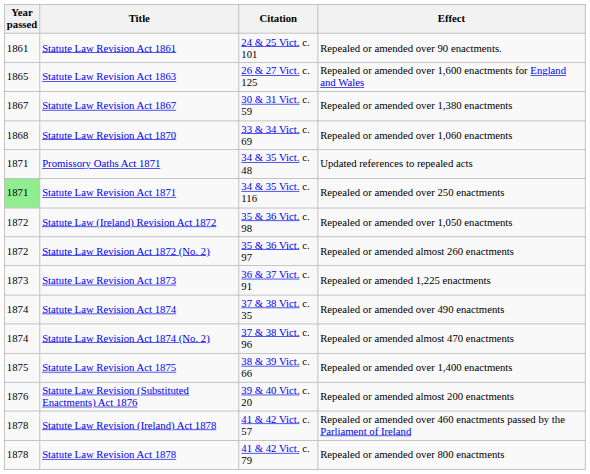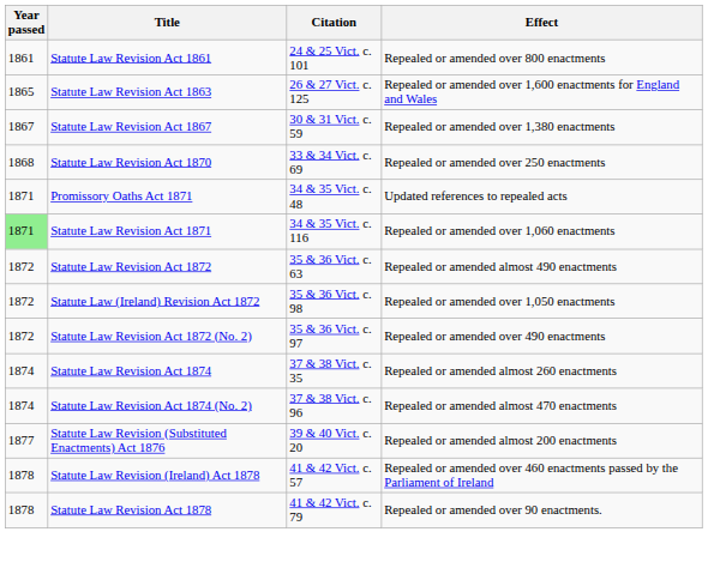Statute Law Revision Act 1861 | Effect: Repealed or amended over 90 enactments. -> Repealed or amended over 800 enactments
Statute Law Revision Act 1870 | Effect: Repealed or amended over 1,060 enactments -> Repealed or amended over 250 enactments
Statute Law Revision Act 1871 | Effect: Repealed or amended over 250 enactments -> Repealed or amended over 1,060 enactments
+ row: 1872 | Statute Law Revision Act 1872 | 35 & 36 Vict. c. 63 | Repealed or amended almost 490 enactments
Statute Law Revision Act 1872 (No. 2) | Effect: Repealed or amended almost 260 enactments -> Repealed or amended over 490 enactments
- row: 1873 | Statute Law Revision Act 1873 | 36 & 37 Vict. c. 91 | Repealed or amended 1,225 enactments
Statute Law Revision Act 1874 | Effect: Repealed or amended over 490 enactments -> Repealed or amended almost 260 enactments
- row: 1875 | Statute Law Revision Act 1875 | 38 & 39 Vict. c. 66 | Repealed or amended over 1,400 enactments
Statute Law Revision (Substituted Enactments) Act 1876 | Year passed: 1876 -> 1877
Statute Law Revision Act 1878 | Effect: Repealed or amended over 800 enactments -> Repealed or amended over 90 enactments.
